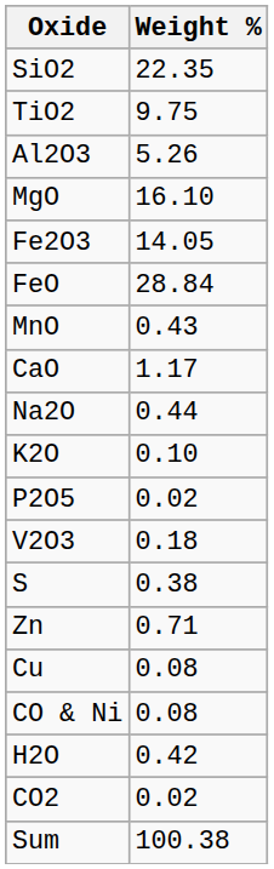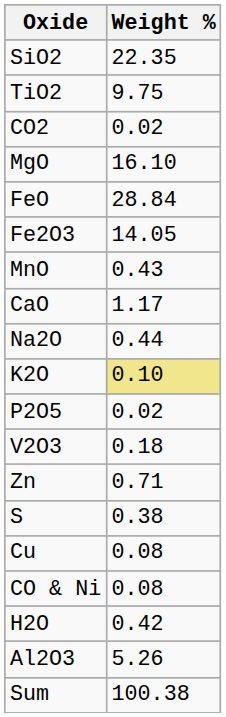rows swapped: Al2O3 <-> CO2
rows swapped: Fe2O3 <-> FeO
K2O | Weight %: no background -> khaki background
rows swapped: S <-> Zn
